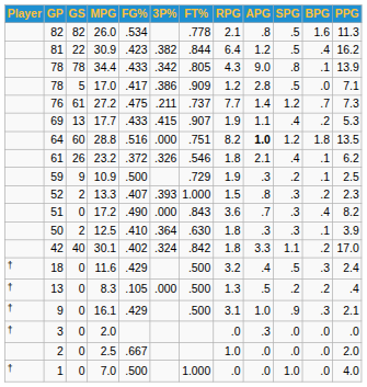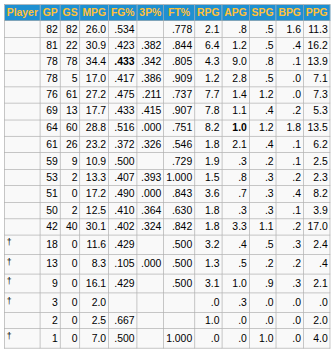34.4 | FG%: normal -> bold
27.2 | BPG: .7 -> .0
17.7 | RPG: 1.9 -> 7.8
13.3 | GP: 52 -> 53
